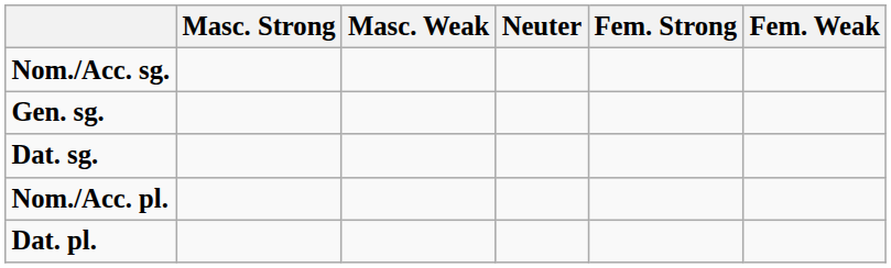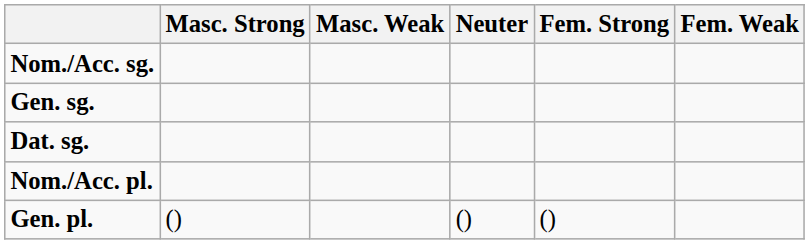+ row: Gen. pl. | () | () | ()
- row: Dat. pl.
